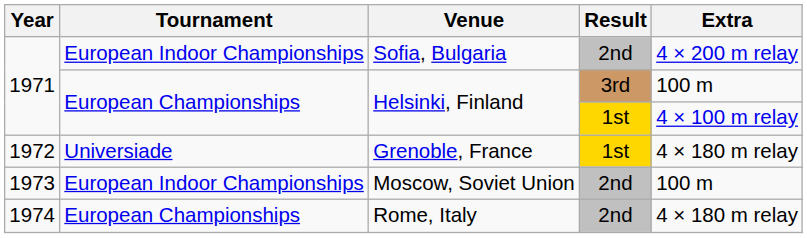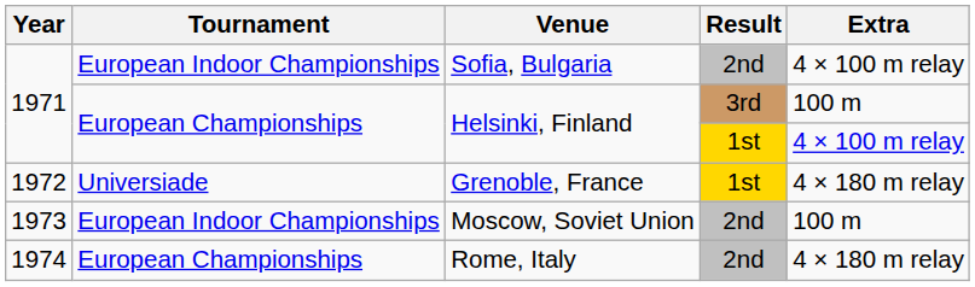Sofia, Bulgaria | Extra: 4 × 200 m relay -> 4 × 100 m relay
